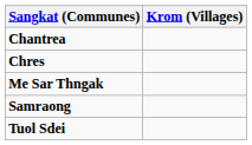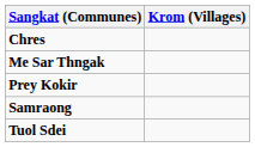- row: Chantrea
+ row: Prey Kokir
